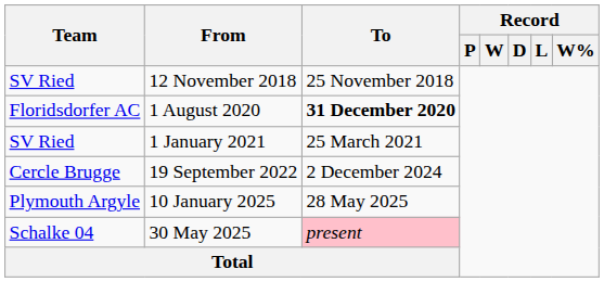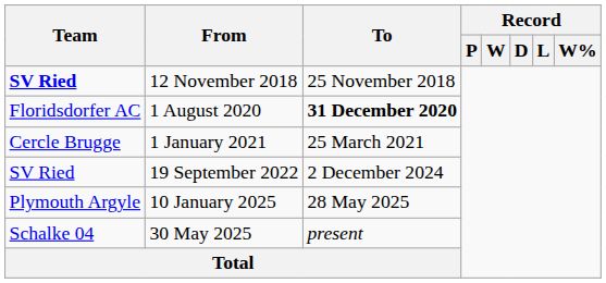12 November 2018 | Team: normal -> bold
1 January 2021 | Team: SV Ried -> Cercle Brugge
19 September 2022 | Team: Cercle Brugge -> SV Ried
30 May 2025 | To: pink background -> no background
